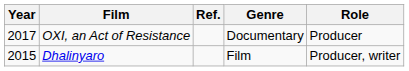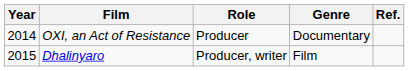columns swapped: Role <-> Ref.
OXI, an Act of Resistance | Year: 2017 -> 2014
